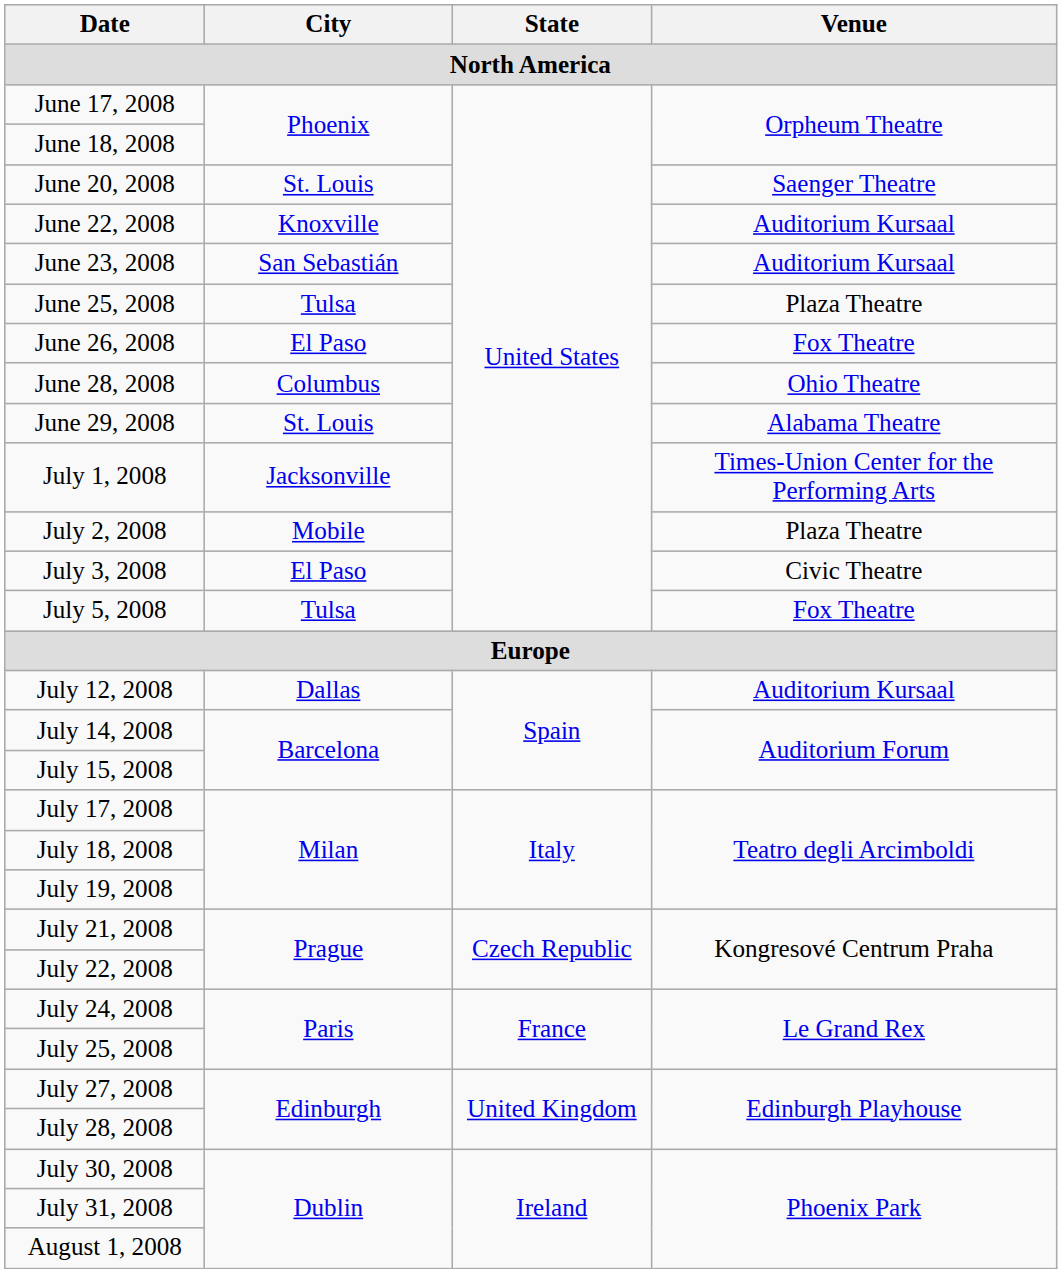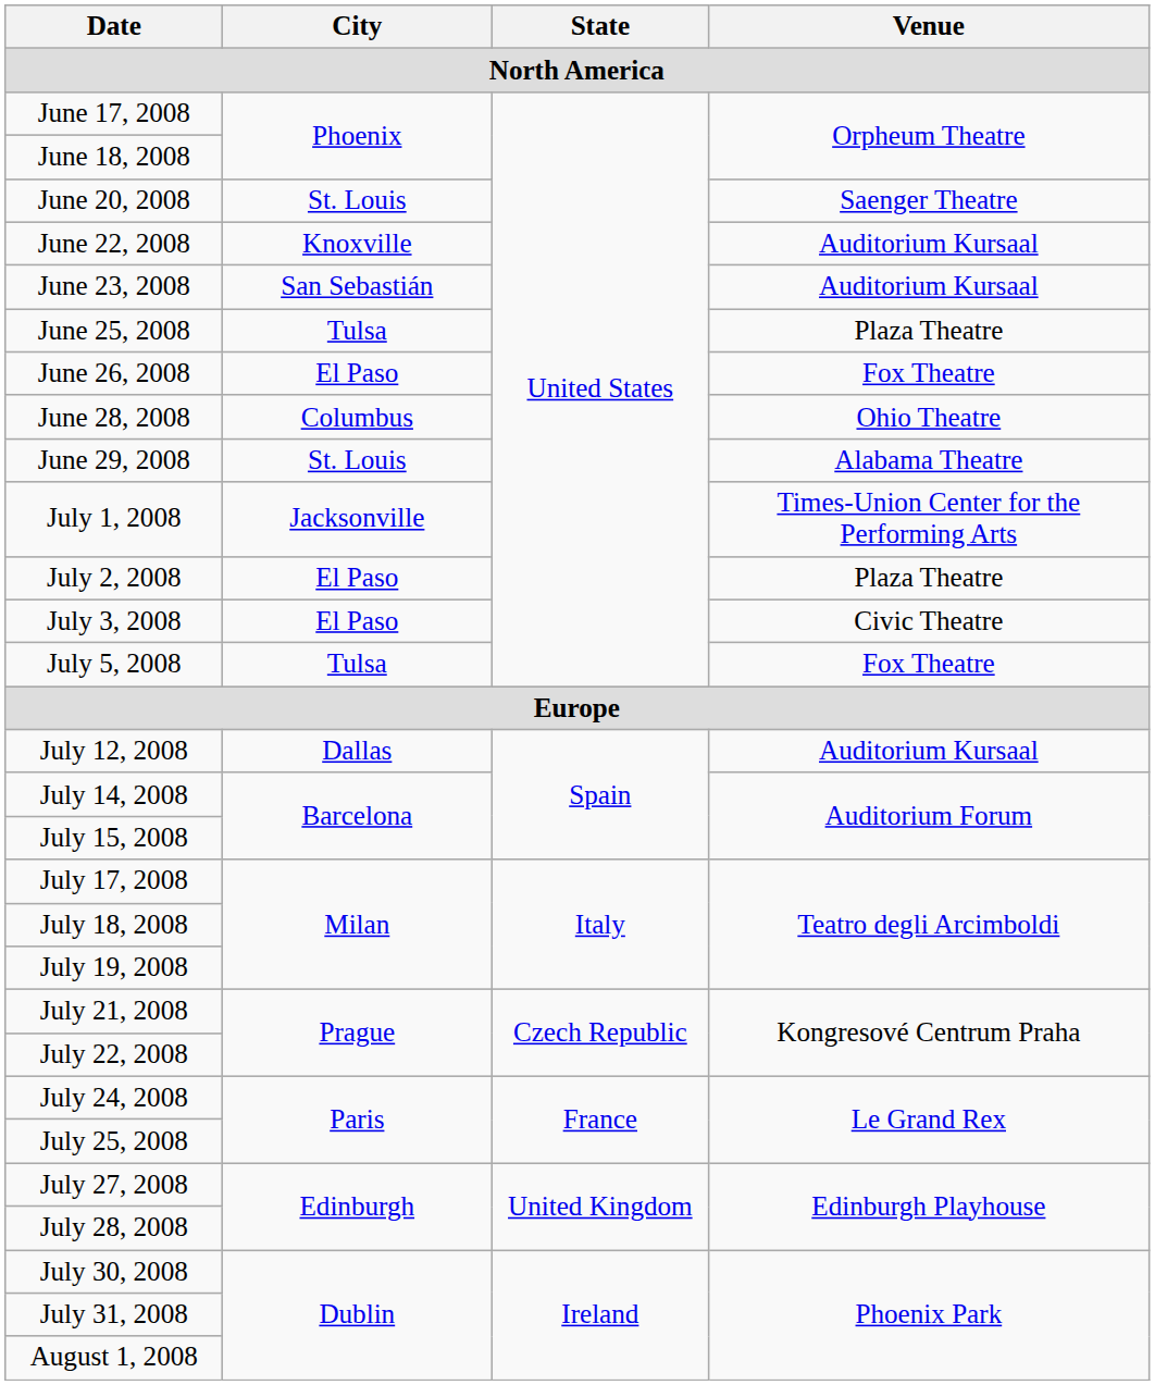July 2, 2008 | City: Mobile -> El Paso
